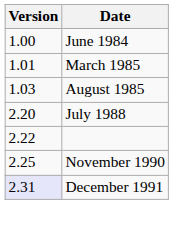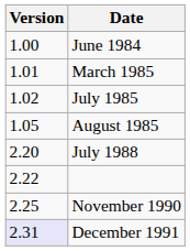+ row: 1.02 | July 1985
August 1985 | Version: 1.03 -> 1.05
